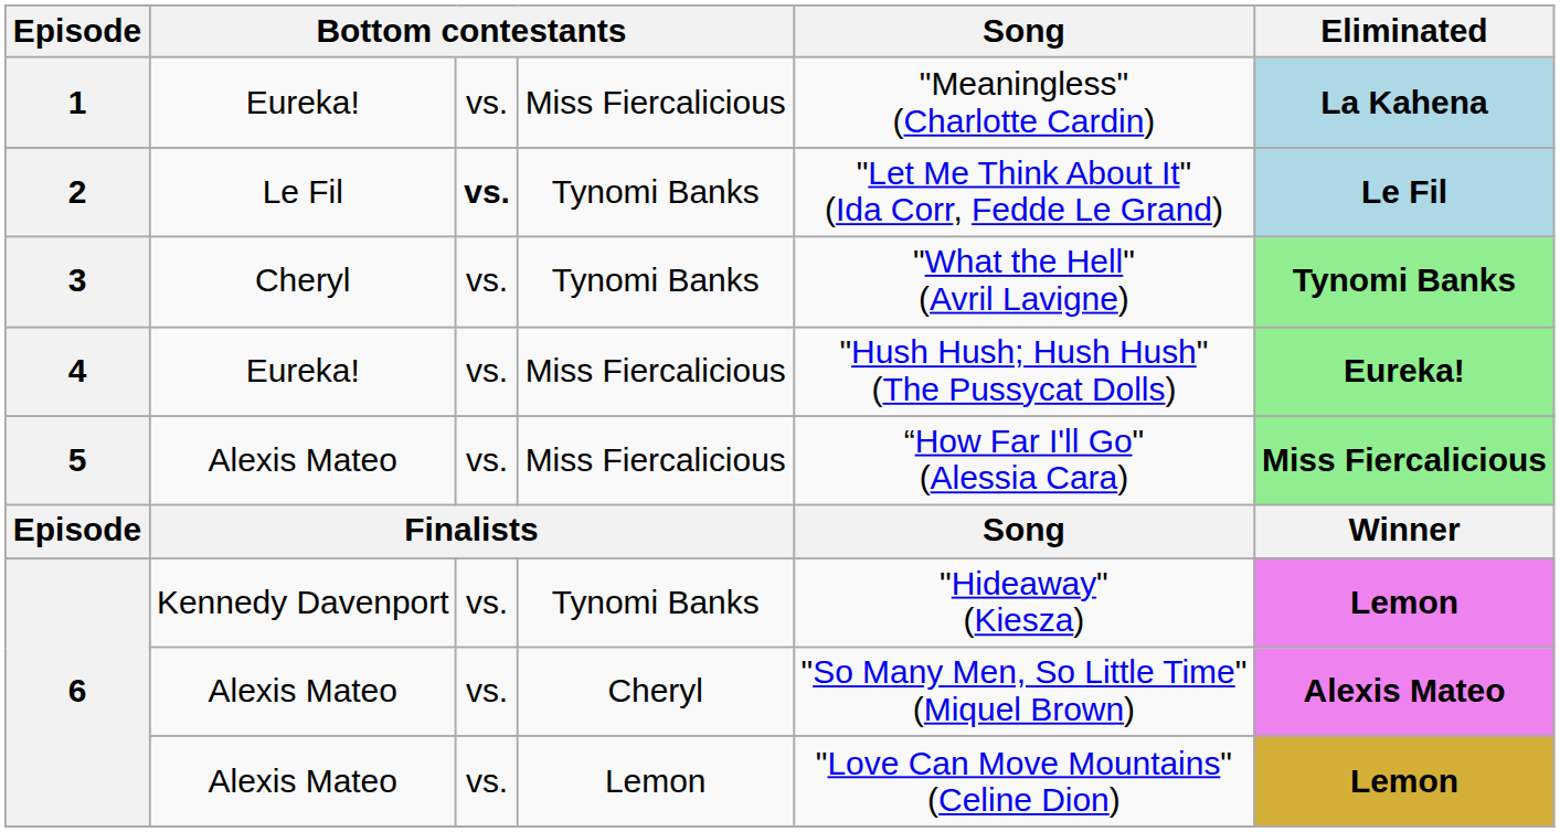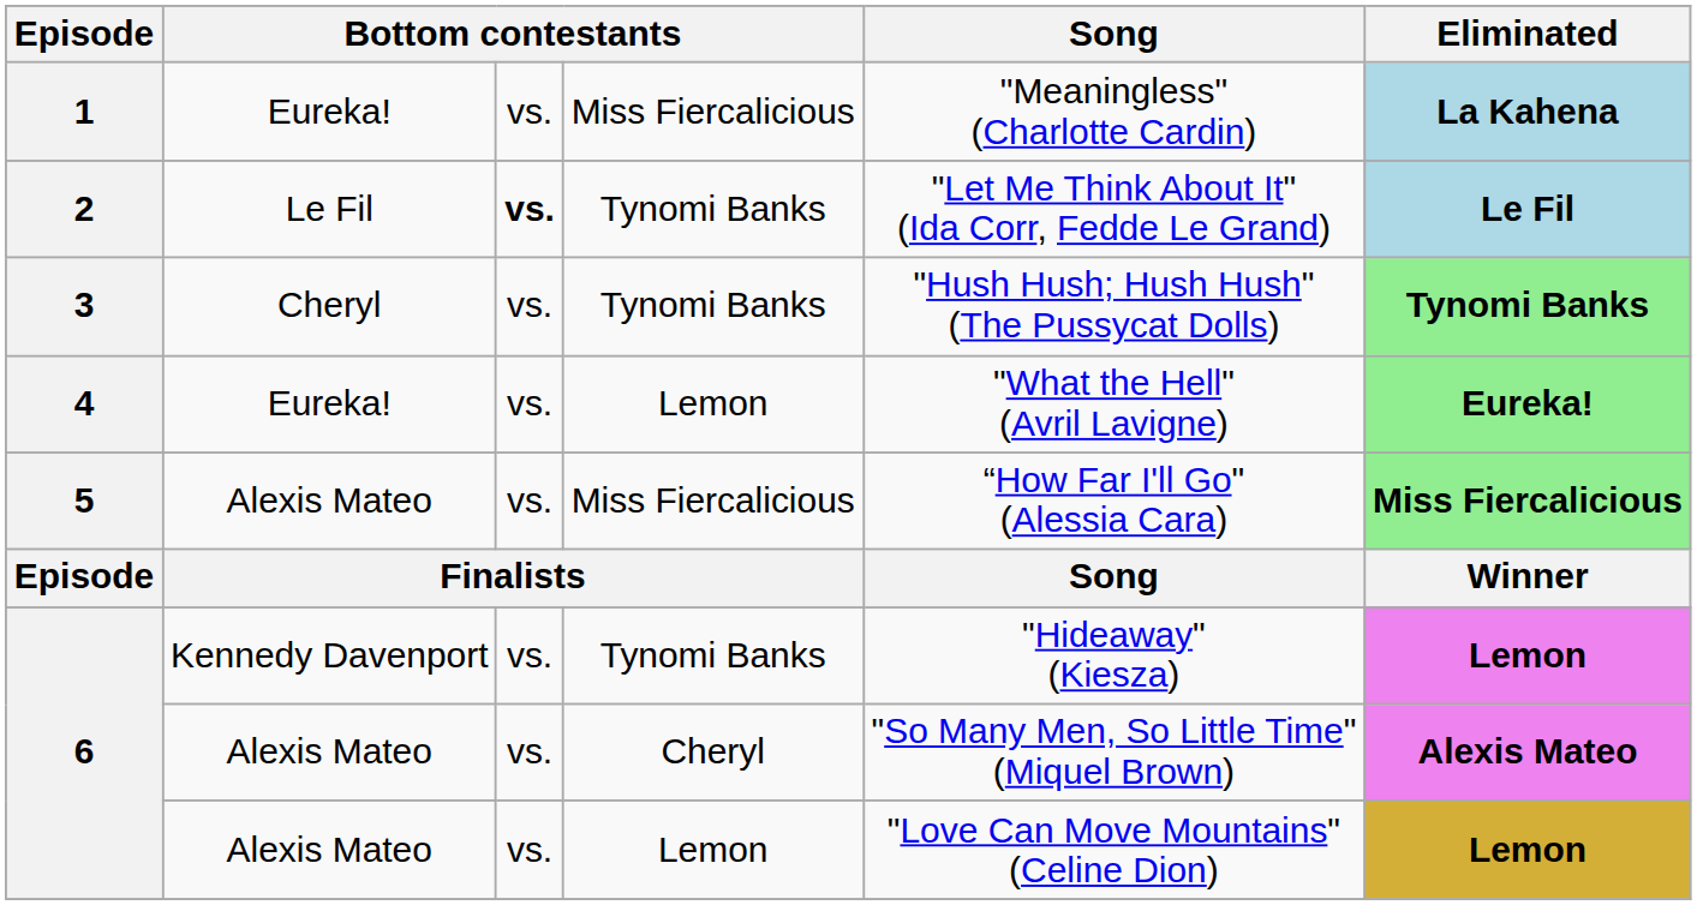3 | Song: "What the Hell" (Avril Lavigne) -> "Hush Hush; Hush Hush" (The Pussycat Dolls)
4 | column 4: Miss Fiercalicious -> Lemon
4 | Song: "Hush Hush; Hush Hush" (The Pussycat Dolls) -> "What the Hell" (Avril Lavigne)
